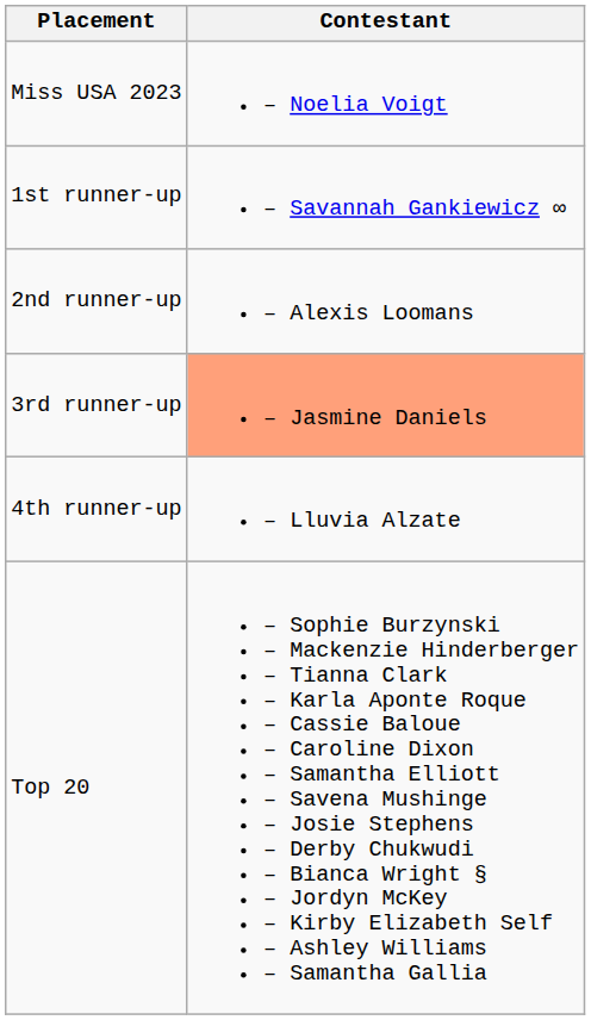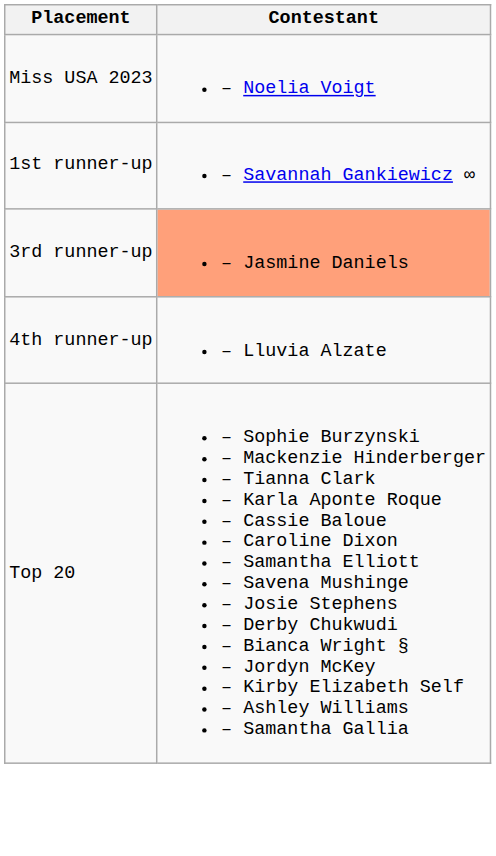- row: 2nd runner-up | – Alexis Loomans
